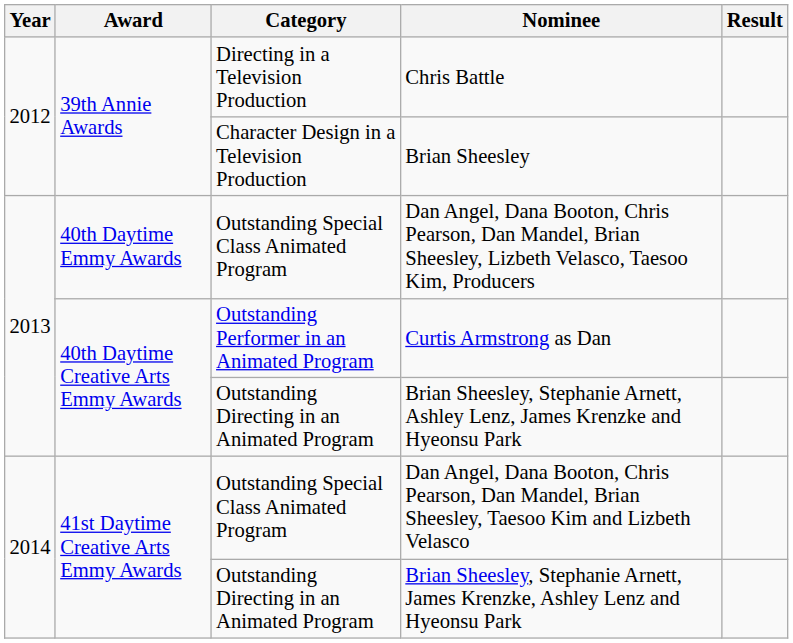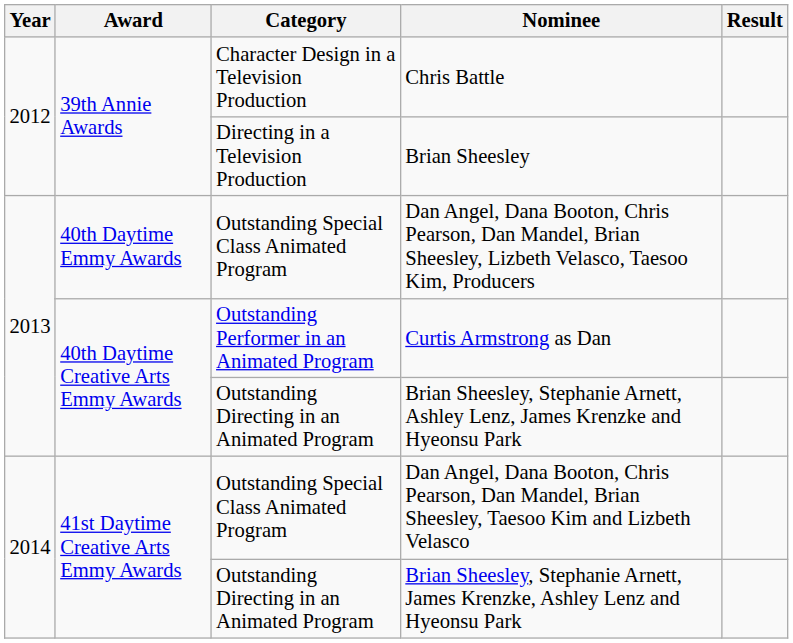Chris Battle | Category: Directing in a Television Production -> Character Design in a Television Production
Brian Sheesley | Category: Character Design in a Television Production -> Directing in a Television Production
